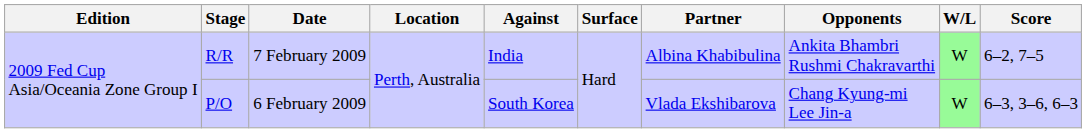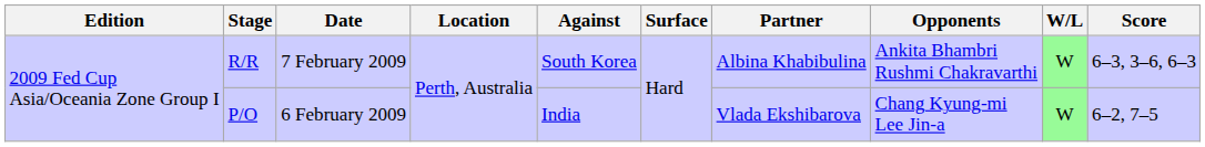R/R | Against: India -> South Korea
R/R | Score: 6–2, 7–5 -> 6–3, 3–6, 6–3
P/O | Against: South Korea -> India
P/O | Score: 6–3, 3–6, 6–3 -> 6–2, 7–5
